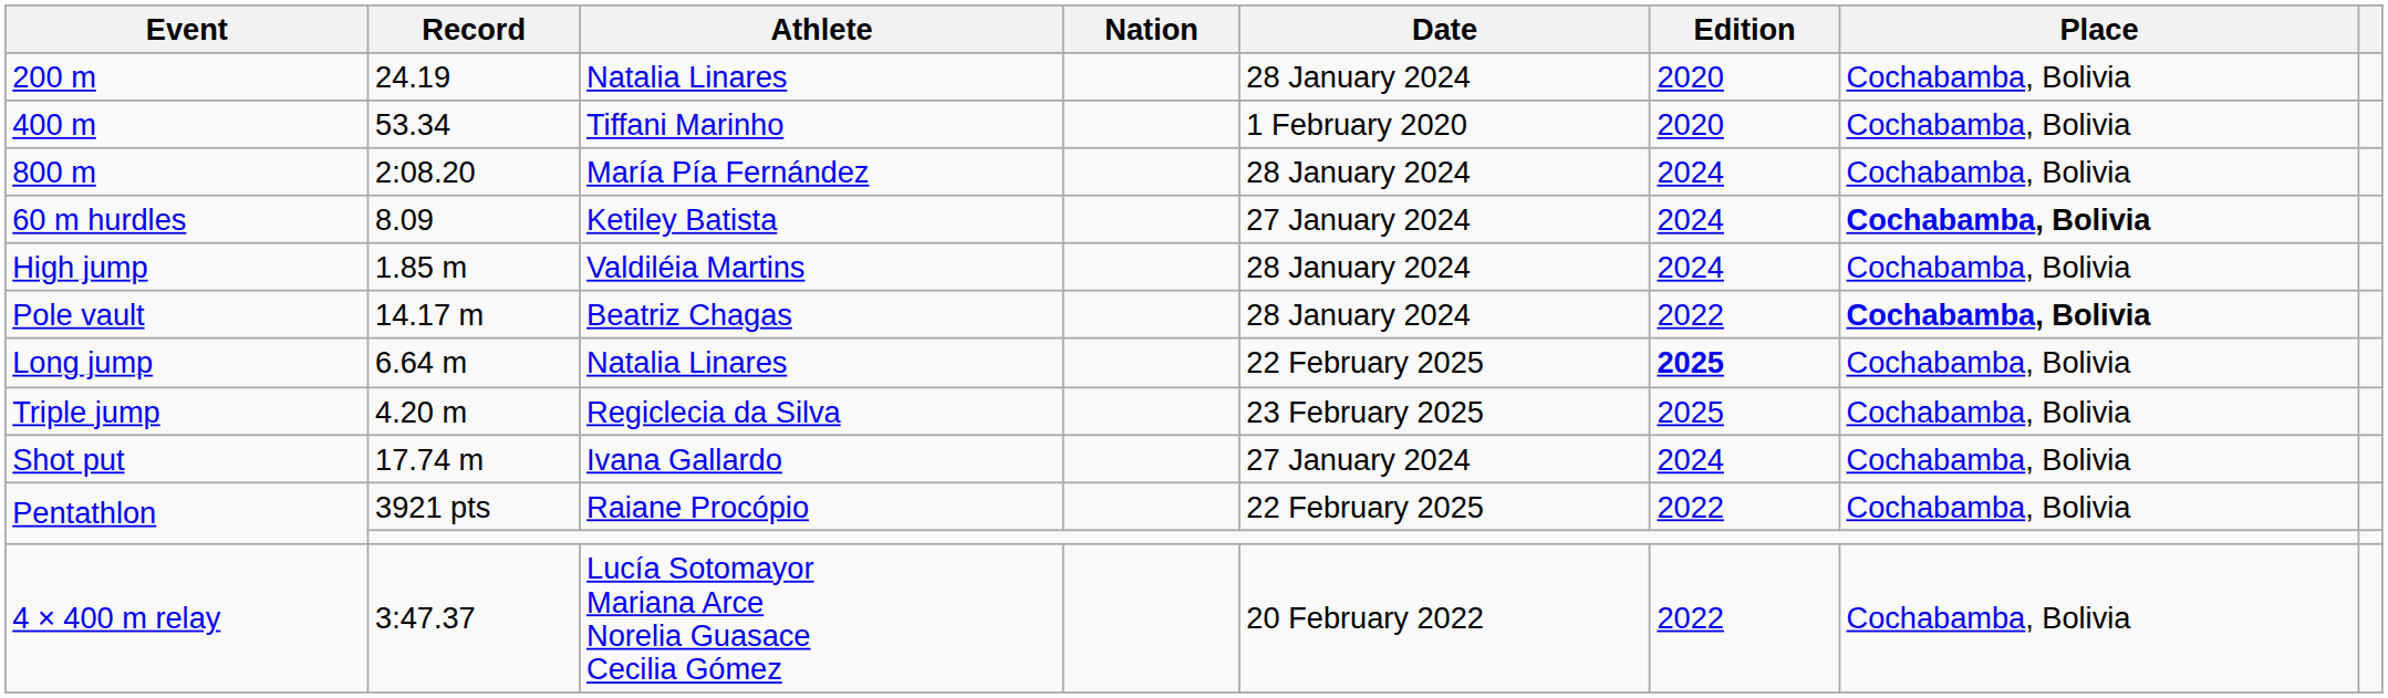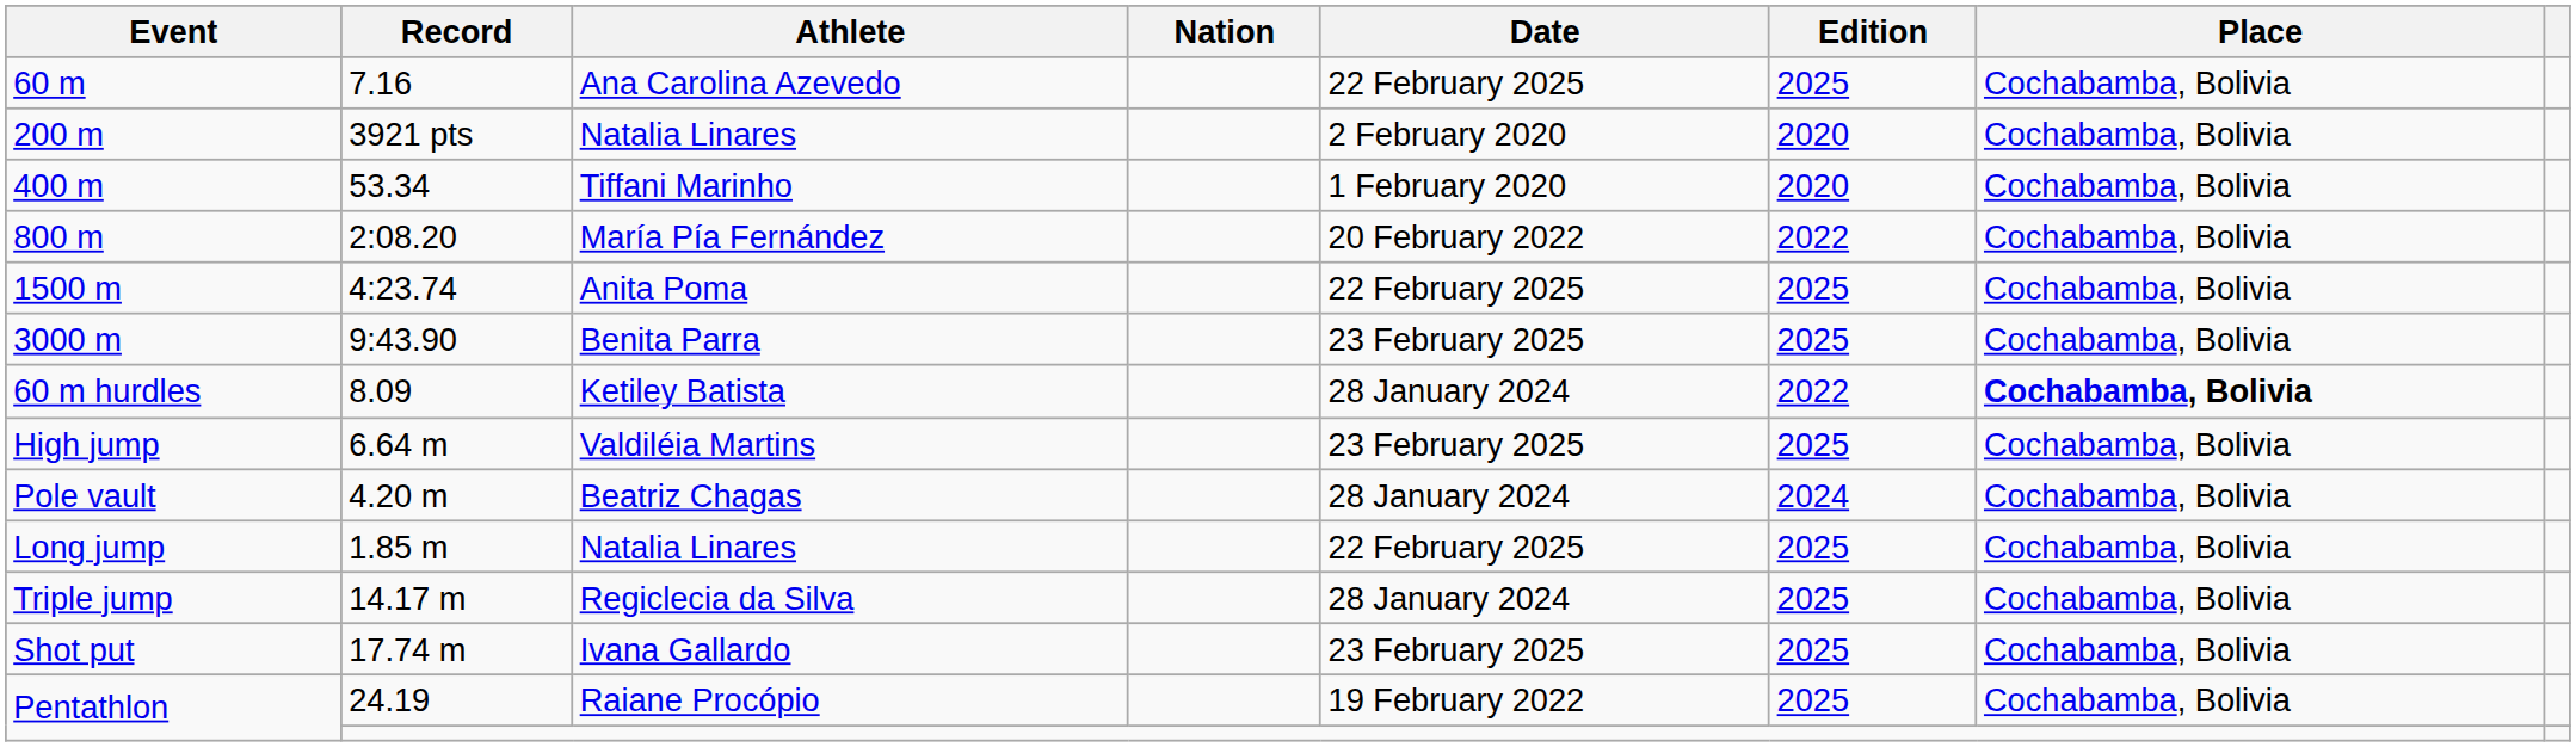+ row: 60 m | 7.16 | Ana Carolina Azevedo | 22 February 2025 | 2025 | Cochabamba, Bolivia
200 m | Record: 24.19 -> 3921 pts
200 m | Date: 28 January 2024 -> 2 February 2020
800 m | Date: 28 January 2024 -> 20 February 2022
800 m | Edition: 2024 -> 2022
+ row: 1500 m | 4:23.74 | Anita Poma | 22 February 2025 | 2025 | Cochabamba, Bolivia
+ row: 3000 m | 9:43.90 | Benita Parra | 23 February 2025 | 2025 | Cochabamba, Bolivia
60 m hurdles | Date: 27 January 2024 -> 28 January 2024
60 m hurdles | Edition: 2024 -> 2022
High jump | Record: 1.85 m -> 6.64 m
High jump | Date: 28 January 2024 -> 23 February 2025
High jump | Edition: 2024 -> 2025
Pole vault | Record: 14.17 m -> 4.20 m
Pole vault | Edition: 2022 -> 2024
Pole vault | Place: bold -> normal
Long jump | Record: 6.64 m -> 1.85 m
Long jump | Edition: bold -> normal
Triple jump | Record: 4.20 m -> 14.17 m
Triple jump | Date: 23 February 2025 -> 28 January 2024
Shot put | Date: 27 January 2024 -> 23 February 2025
Shot put | Edition: 2024 -> 2025
Pentathlon / Raiane Procópio | Record: 3921 pts -> 24.19
Pentathlon / Raiane Procópio | Date: 22 February 2025 -> 19 February 2022
Pentathlon / Raiane Procópio | Edition: 2022 -> 2025
- row: 4 × 400 m relay | 3:47.37 | Lucía Sotomayor Mariana Arce Norelia Guasace Cecilia Gómez | 20 February 2022 | 2022 | Cochabamba, Bolivia
